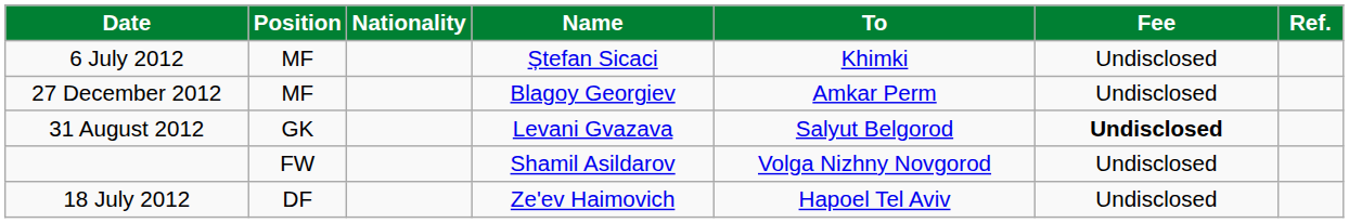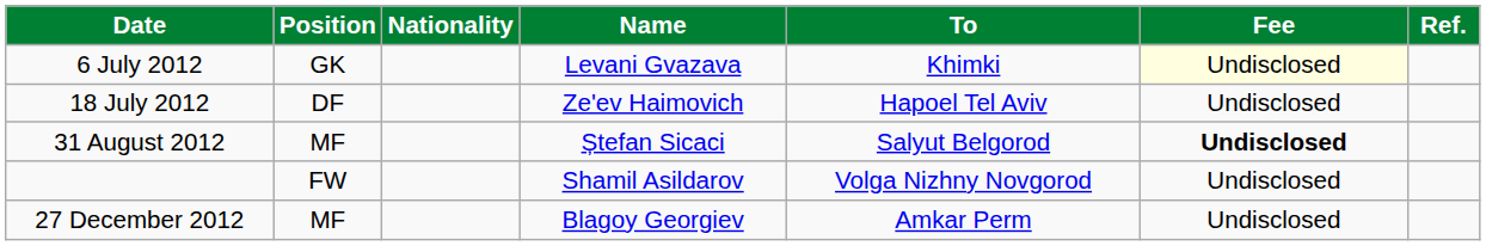6 July 2012 | Position: MF -> GK
6 July 2012 | Name: Ștefan Sicaci -> Levani Gvazava
6 July 2012 | Fee: no background -> lightyellow background
rows swapped: 18 July 2012 <-> 27 December 2012
31 August 2012 | Position: GK -> MF
31 August 2012 | Name: Levani Gvazava -> Ștefan Sicaci
